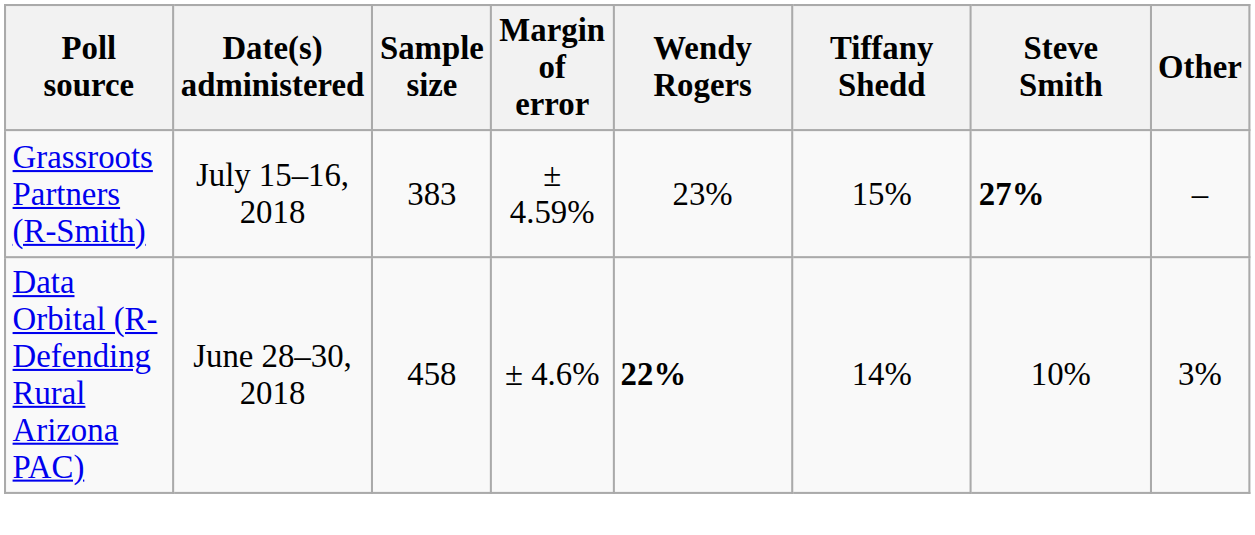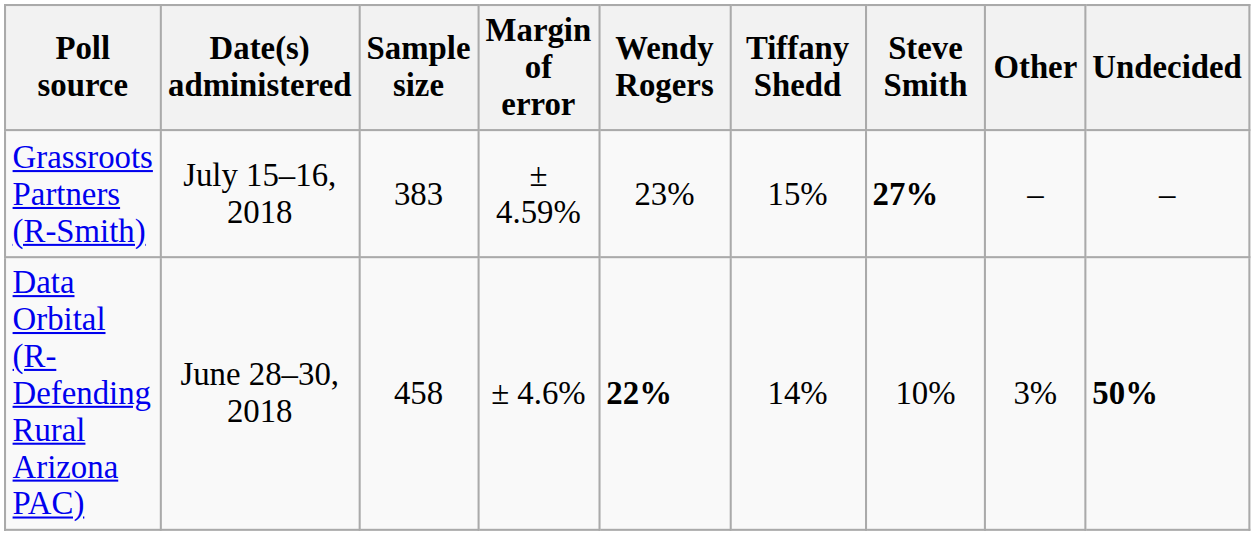+ column: Undecided | – | 50%
